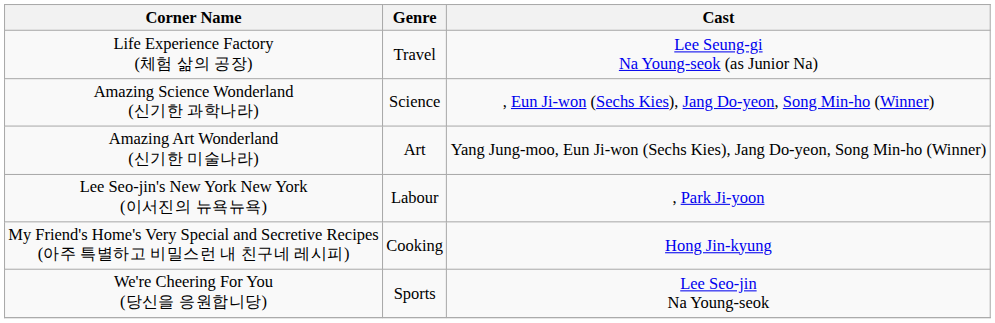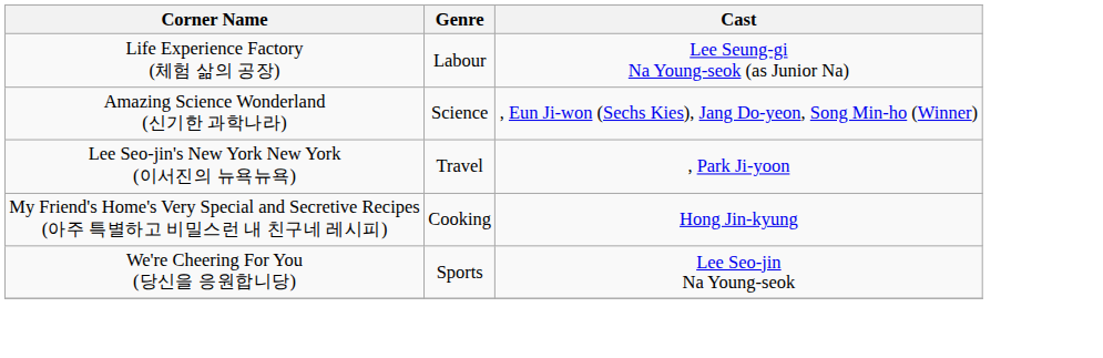Life Experience Factory (체험 삶의 공장) | Genre: Travel -> Labour
- row: Amazing Art Wonderland (신기한 미술나라) | Art | Yang Jung-moo, Eun Ji-won (Sechs Kies), Jang Do-yeon, Song Min-ho (Winner)
Lee Seo-jin's New York New York (이서진의 뉴욕뉴욕) | Genre: Labour -> Travel
